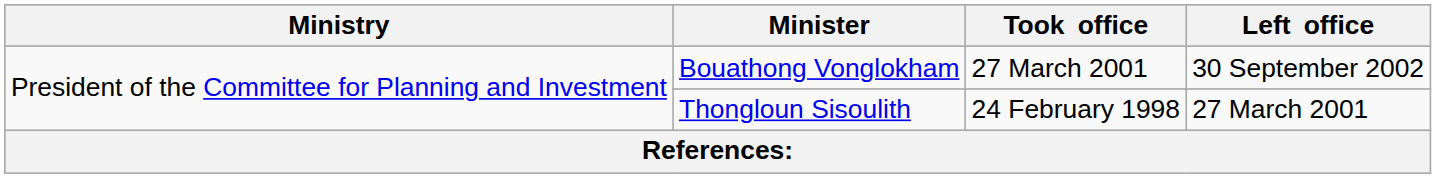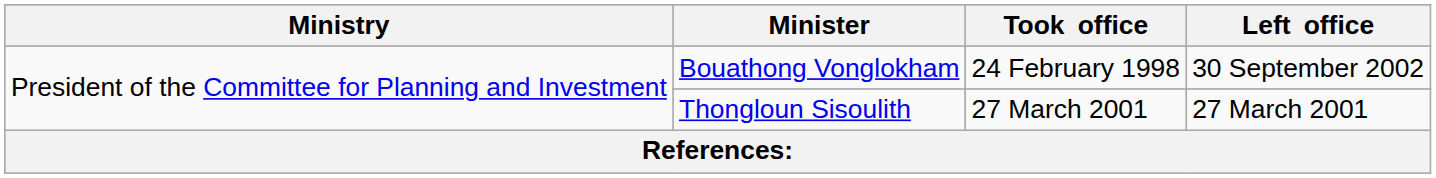Bouathong Vonglokham | Took office: 27 March 2001 -> 24 February 1998
Thongloun Sisoulith | Took office: 24 February 1998 -> 27 March 2001
